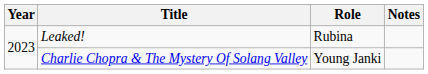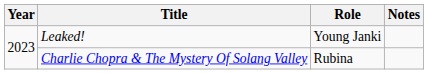Leaked! | Role: Rubina -> Young Janki
Charlie Chopra & The Mystery Of Solang Valley | Role: Young Janki -> Rubina
